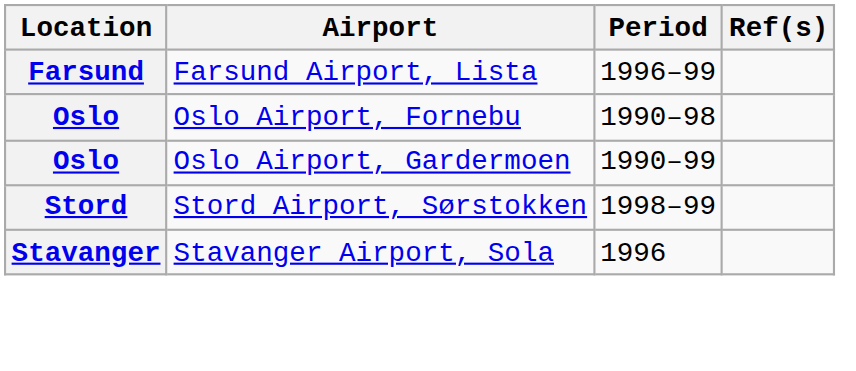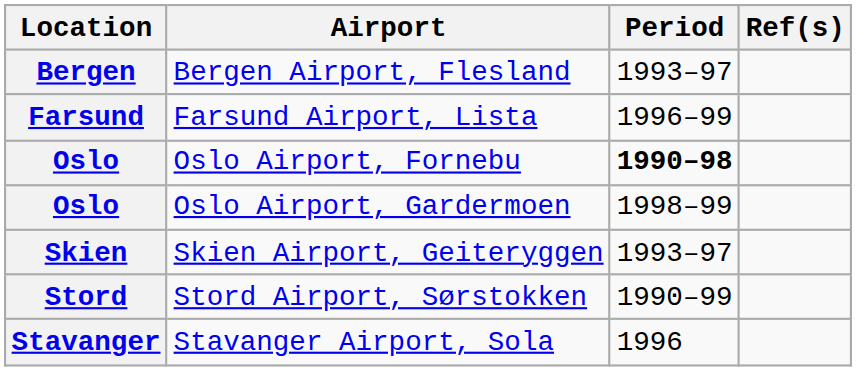+ row: Bergen | Bergen Airport, Flesland | 1993–97
Oslo Airport, Fornebu | Period: normal -> bold
Oslo Airport, Gardermoen | Period: 1990–99 -> 1998–99
+ row: Skien | Skien Airport, Geiteryggen | 1993–97
Stord Airport, Sørstokken | Period: 1998–99 -> 1990–99
